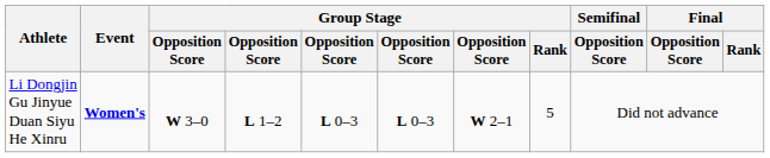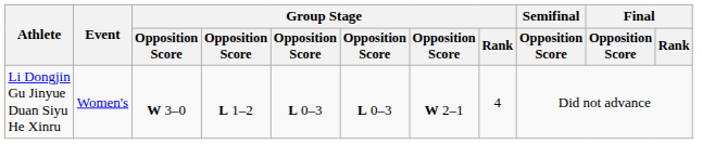Li Dongjin Gu Jinyue Duan Siyu He Xinru | Event: bold -> normal
Li Dongjin Gu Jinyue Duan Siyu He Xinru | Group Stage / Rank: 5 -> 4
